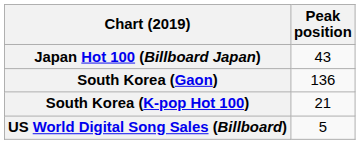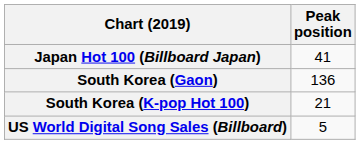Japan Hot 100 (Billboard Japan) | Peak position: 43 -> 41
